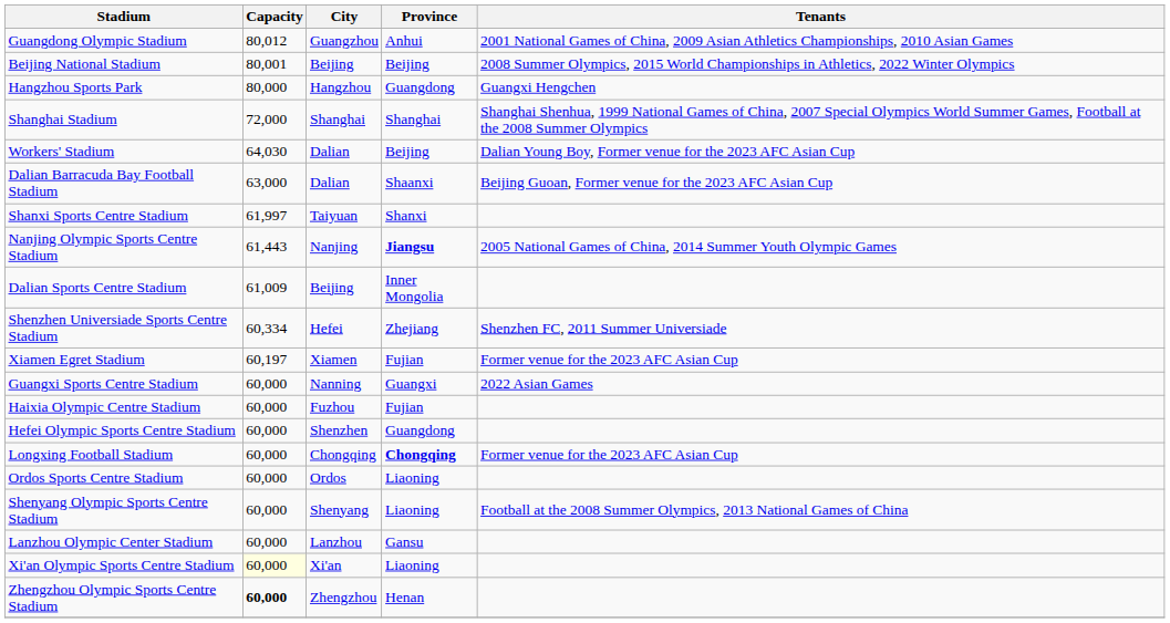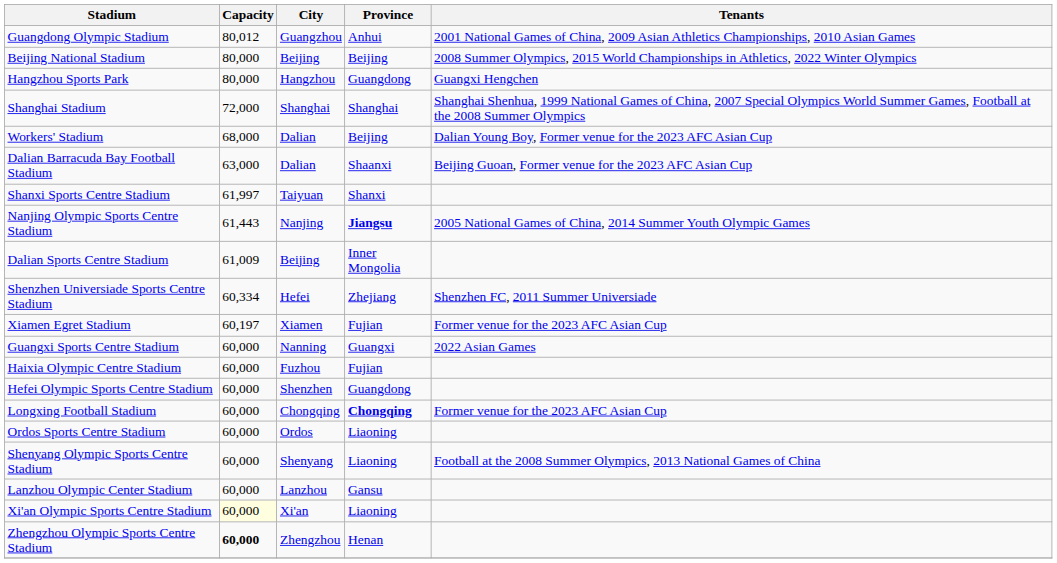Beijing National Stadium | Capacity: 80,001 -> 80,000
Workers' Stadium | Capacity: 64,030 -> 68,000
